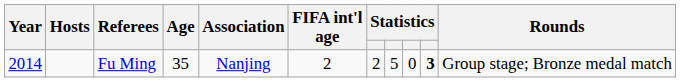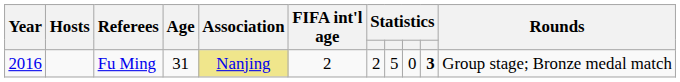Fu Ming | Year: 2014 -> 2016
Fu Ming | Age: 35 -> 31
Fu Ming | Association: no background -> khaki background
